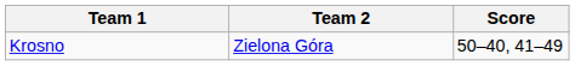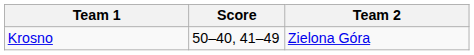columns swapped: Team 2 <-> Score
